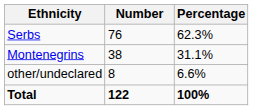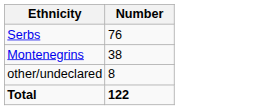- column: Percentage | 62.3% | 31.1% | 6.6% | 100%
